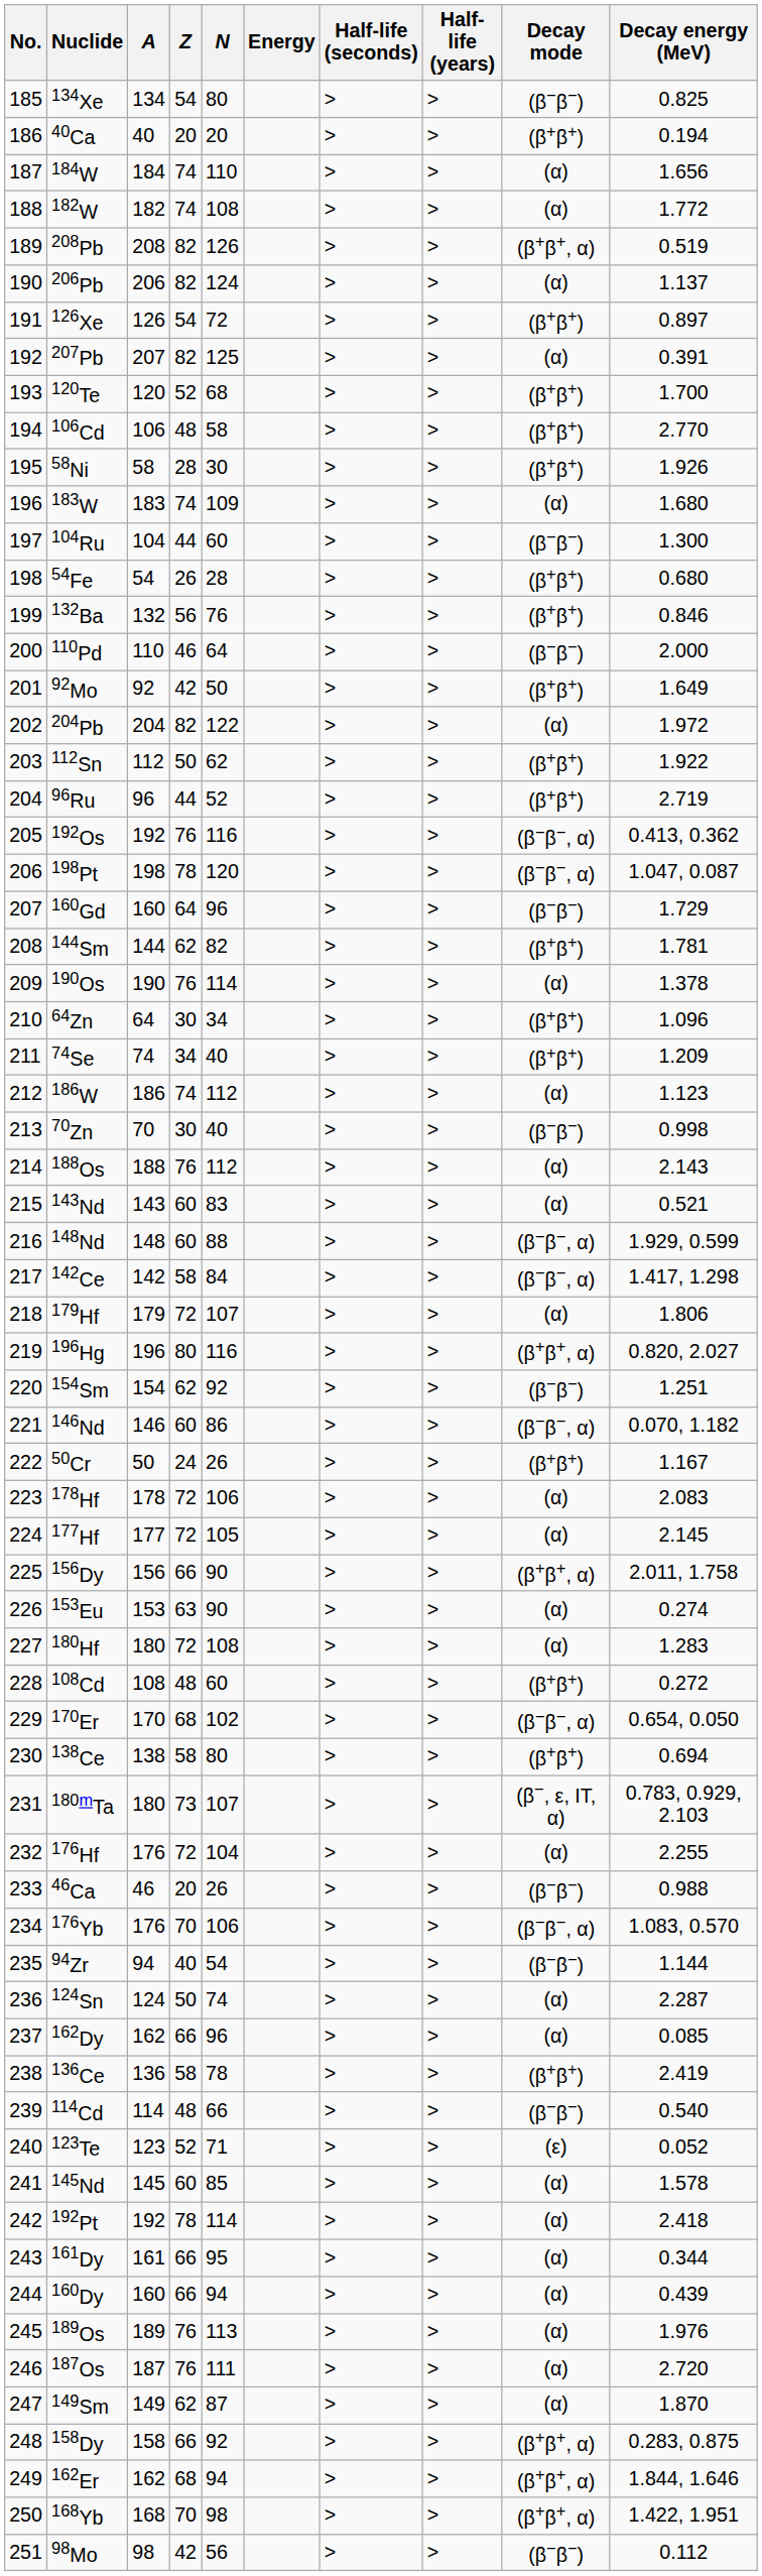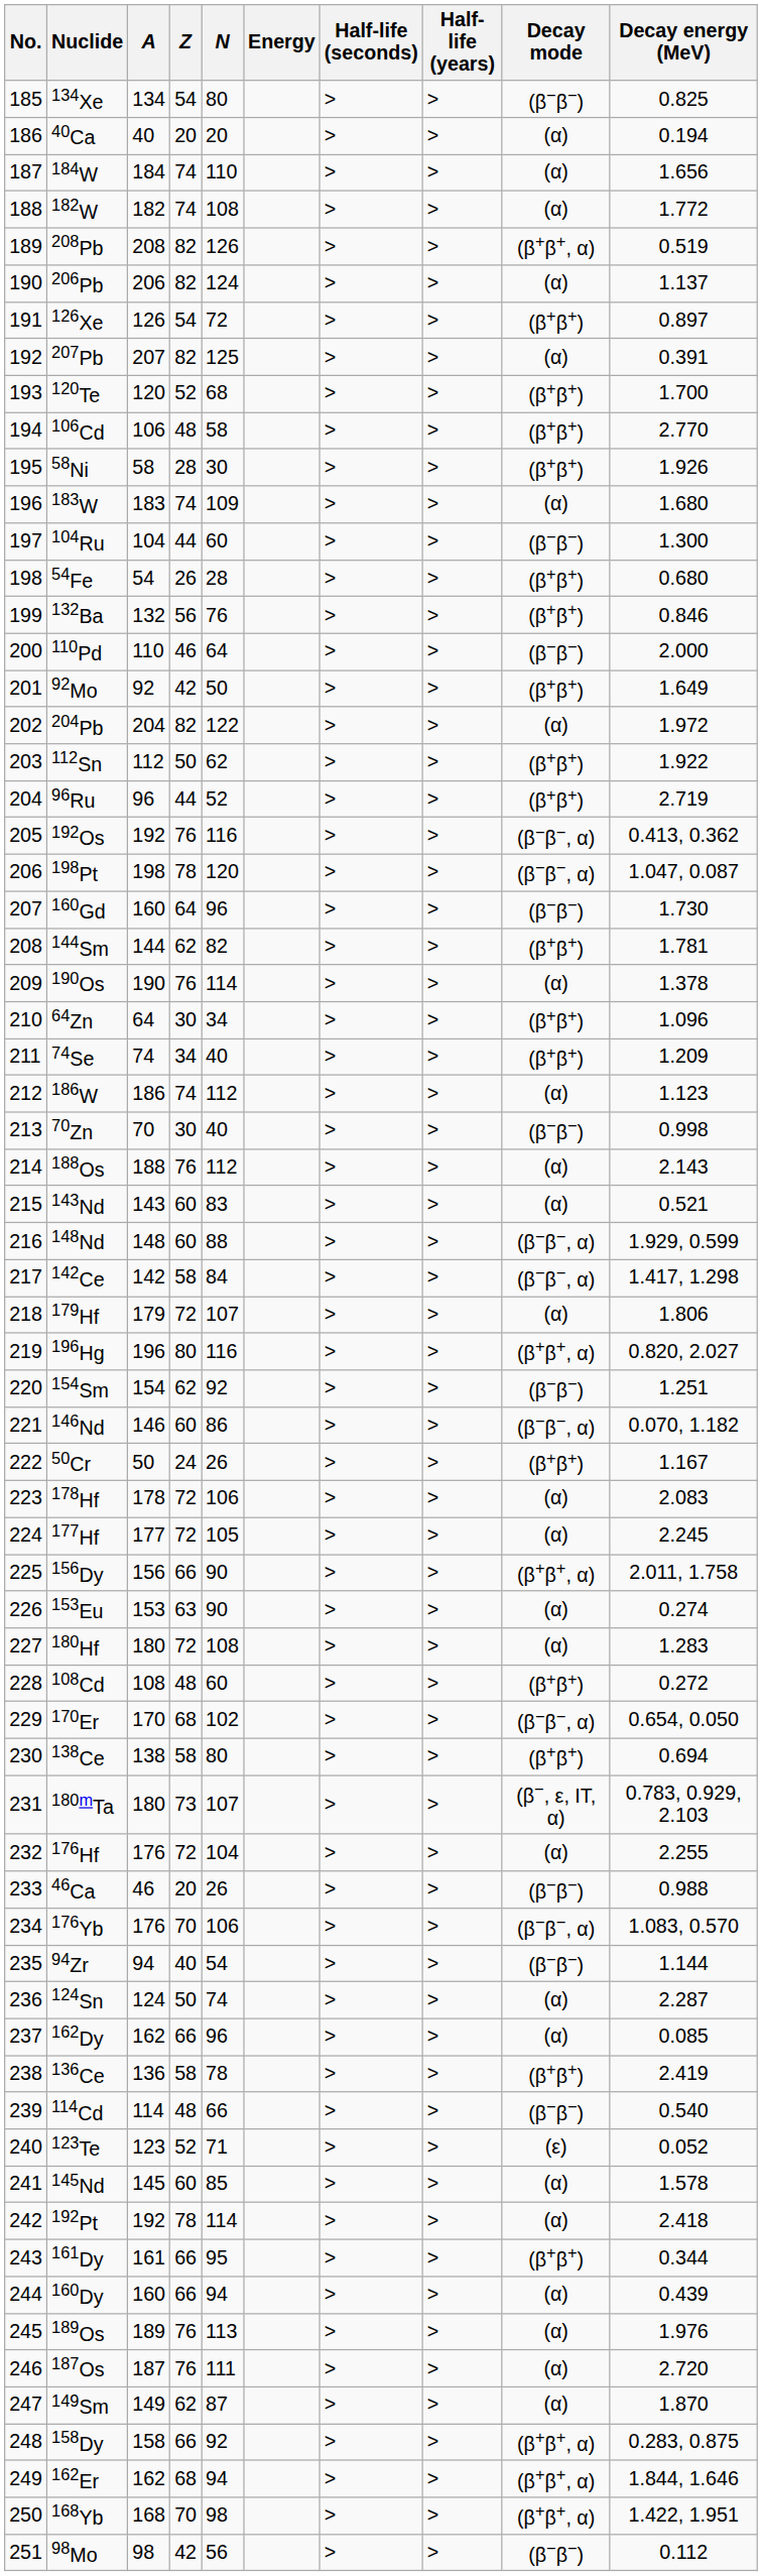40Ca | Decay mode: (β+β+) -> (α)
160Gd | Decay energy (MeV): 1.729 -> 1.730
177Hf | Decay energy (MeV): 2.145 -> 2.245
161Dy | Decay mode: (α) -> (β+β+)
